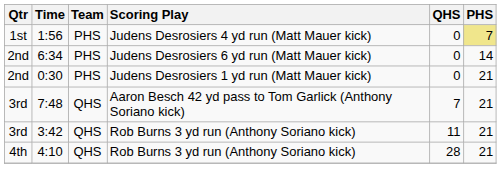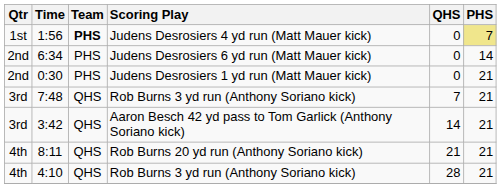1:56 | Team: normal -> bold
7:48 | Scoring Play: Aaron Besch 42 yd pass to Tom Garlick (Anthony Soriano kick) -> Rob Burns 3 yd run (Anthony Soriano kick)
3:42 | Scoring Play: Rob Burns 3 yd run (Anthony Soriano kick) -> Aaron Besch 42 yd pass to Tom Garlick (Anthony Soriano kick)
3:42 | QHS: 11 -> 14
+ row: 4th | 8:11 | QHS | Rob Burns 20 yd run (Anthony Soriano kick) | 21 | 21
